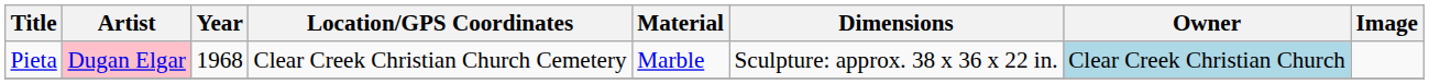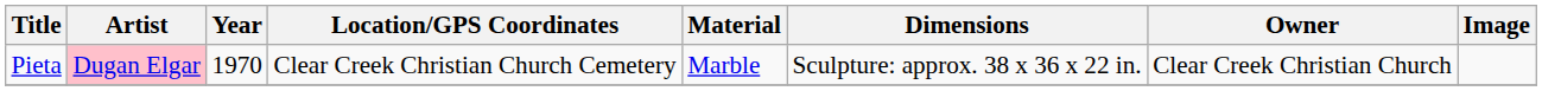Pieta | Year: 1968 -> 1970
Pieta | Owner: lightblue background -> no background
